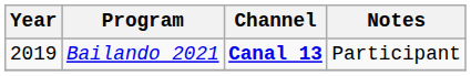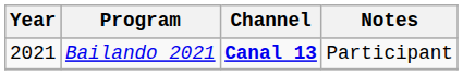Bailando 2021 | Year: 2019 -> 2021
